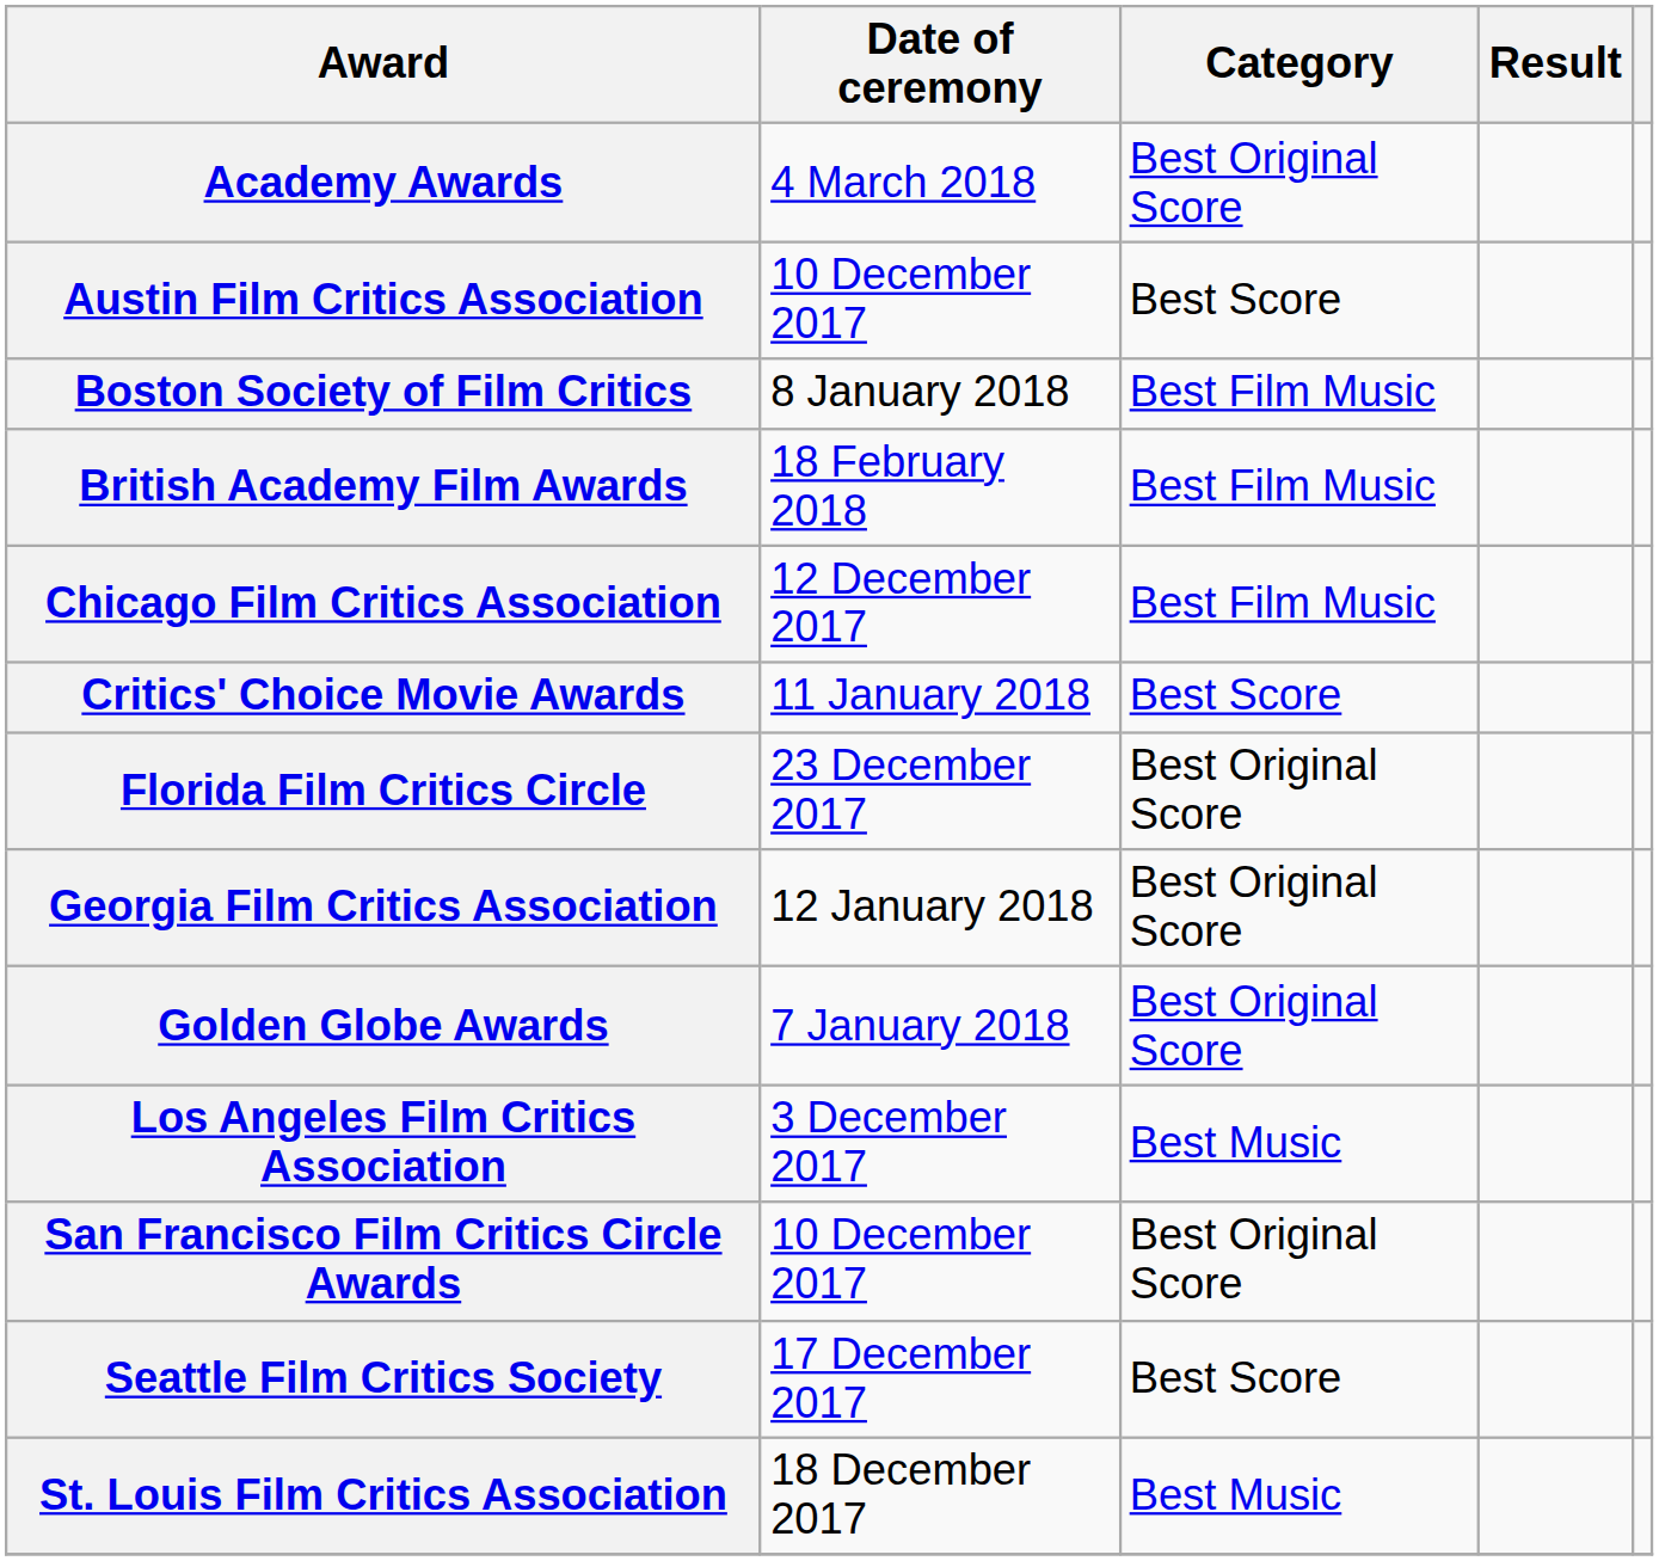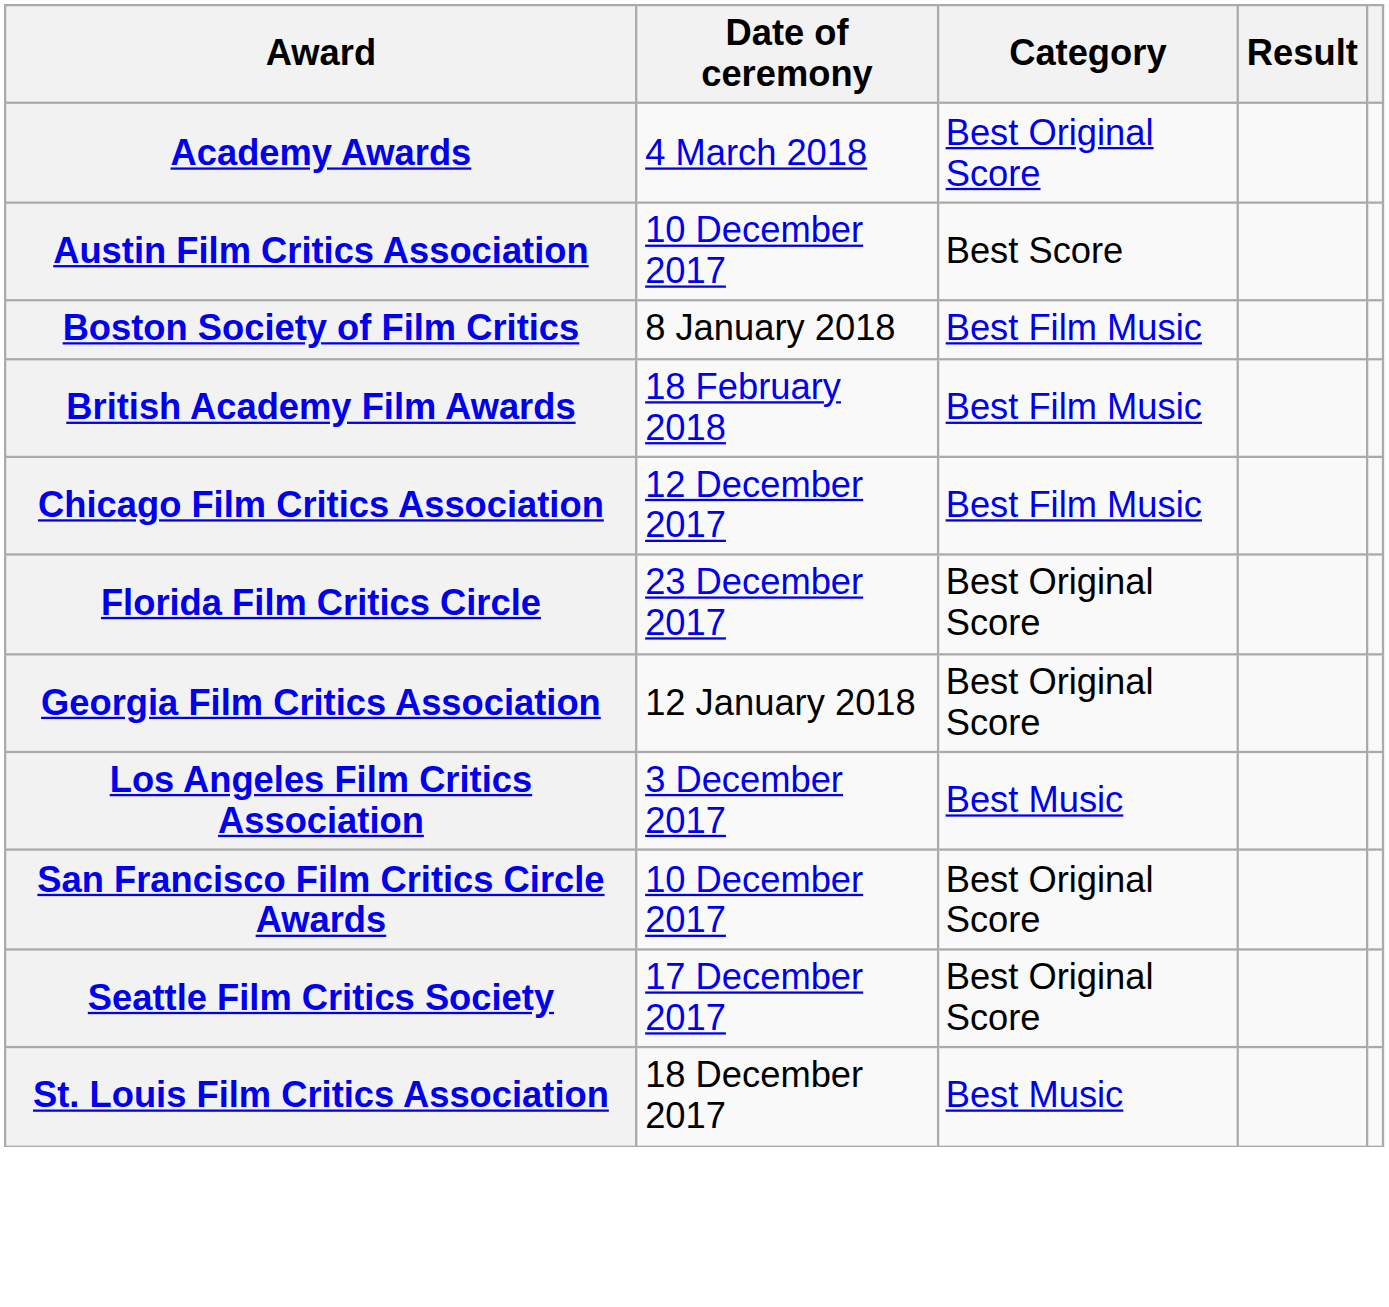- row: Critics' Choice Movie Awards | 11 January 2018 | Best Score
- row: Golden Globe Awards | 7 January 2018 | Best Original Score
Seattle Film Critics Society | Category: Best Score -> Best Original Score
